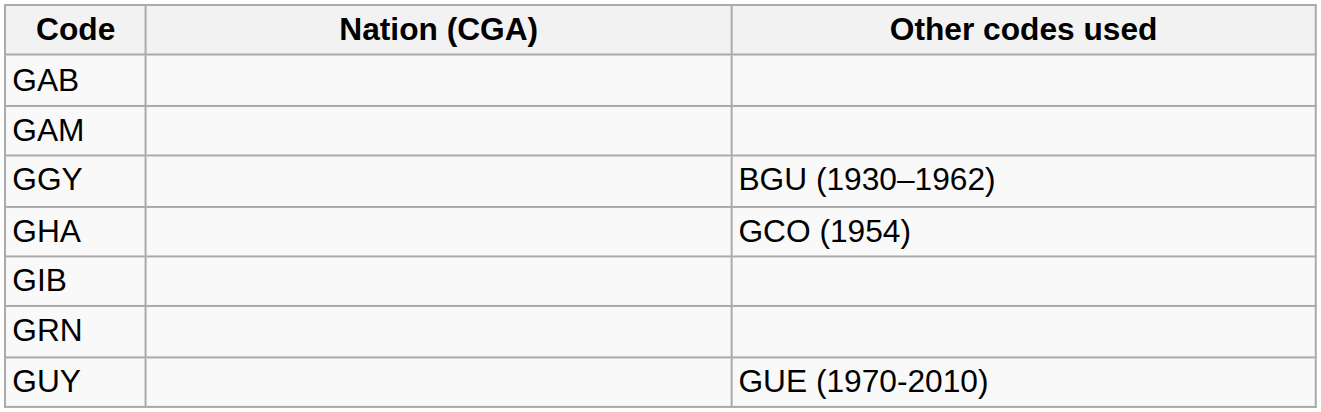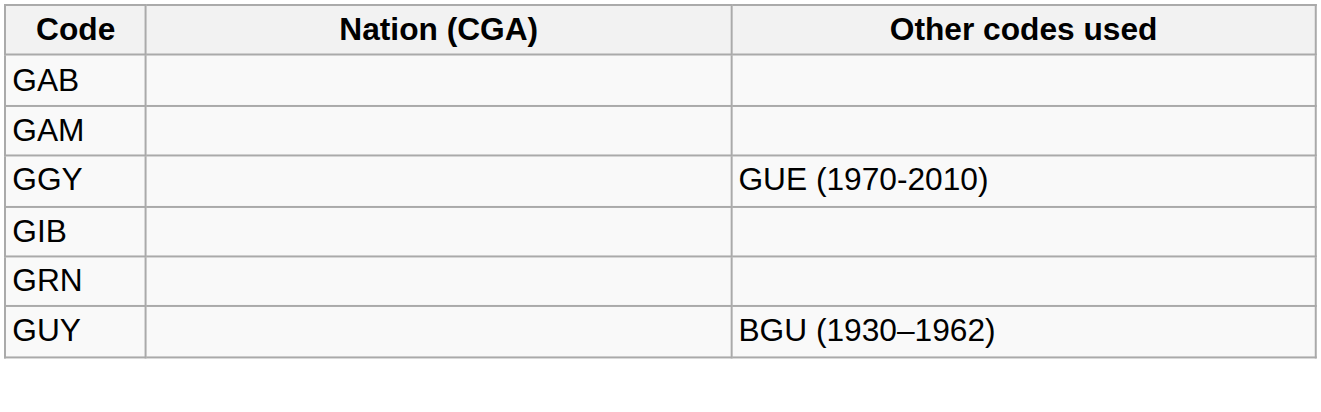GGY | Other codes used: BGU (1930–1962) -> GUE (1970-2010)
- row: GHA | GCO (1954)
GUY | Other codes used: GUE (1970-2010) -> BGU (1930–1962)
